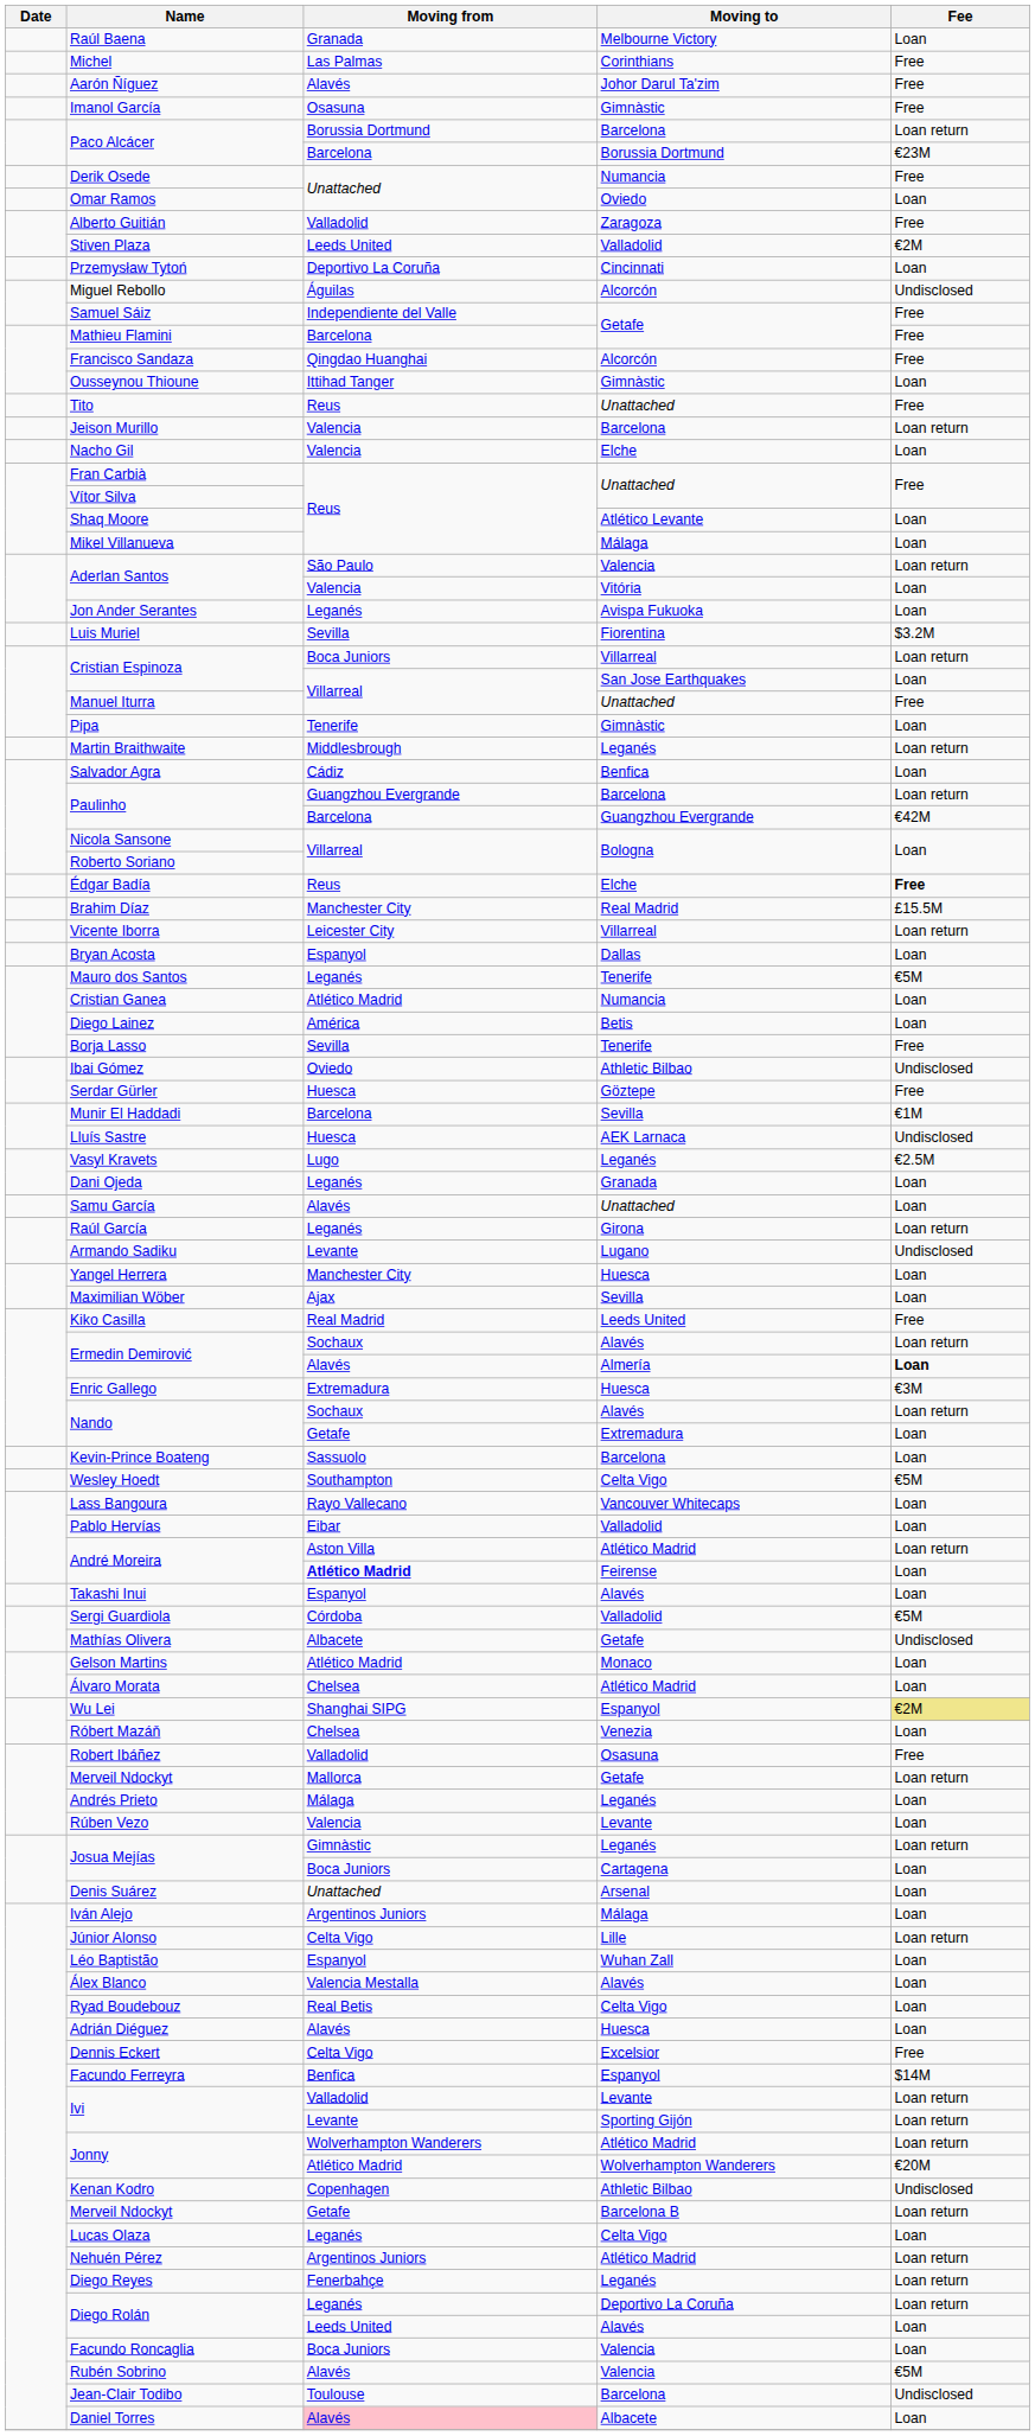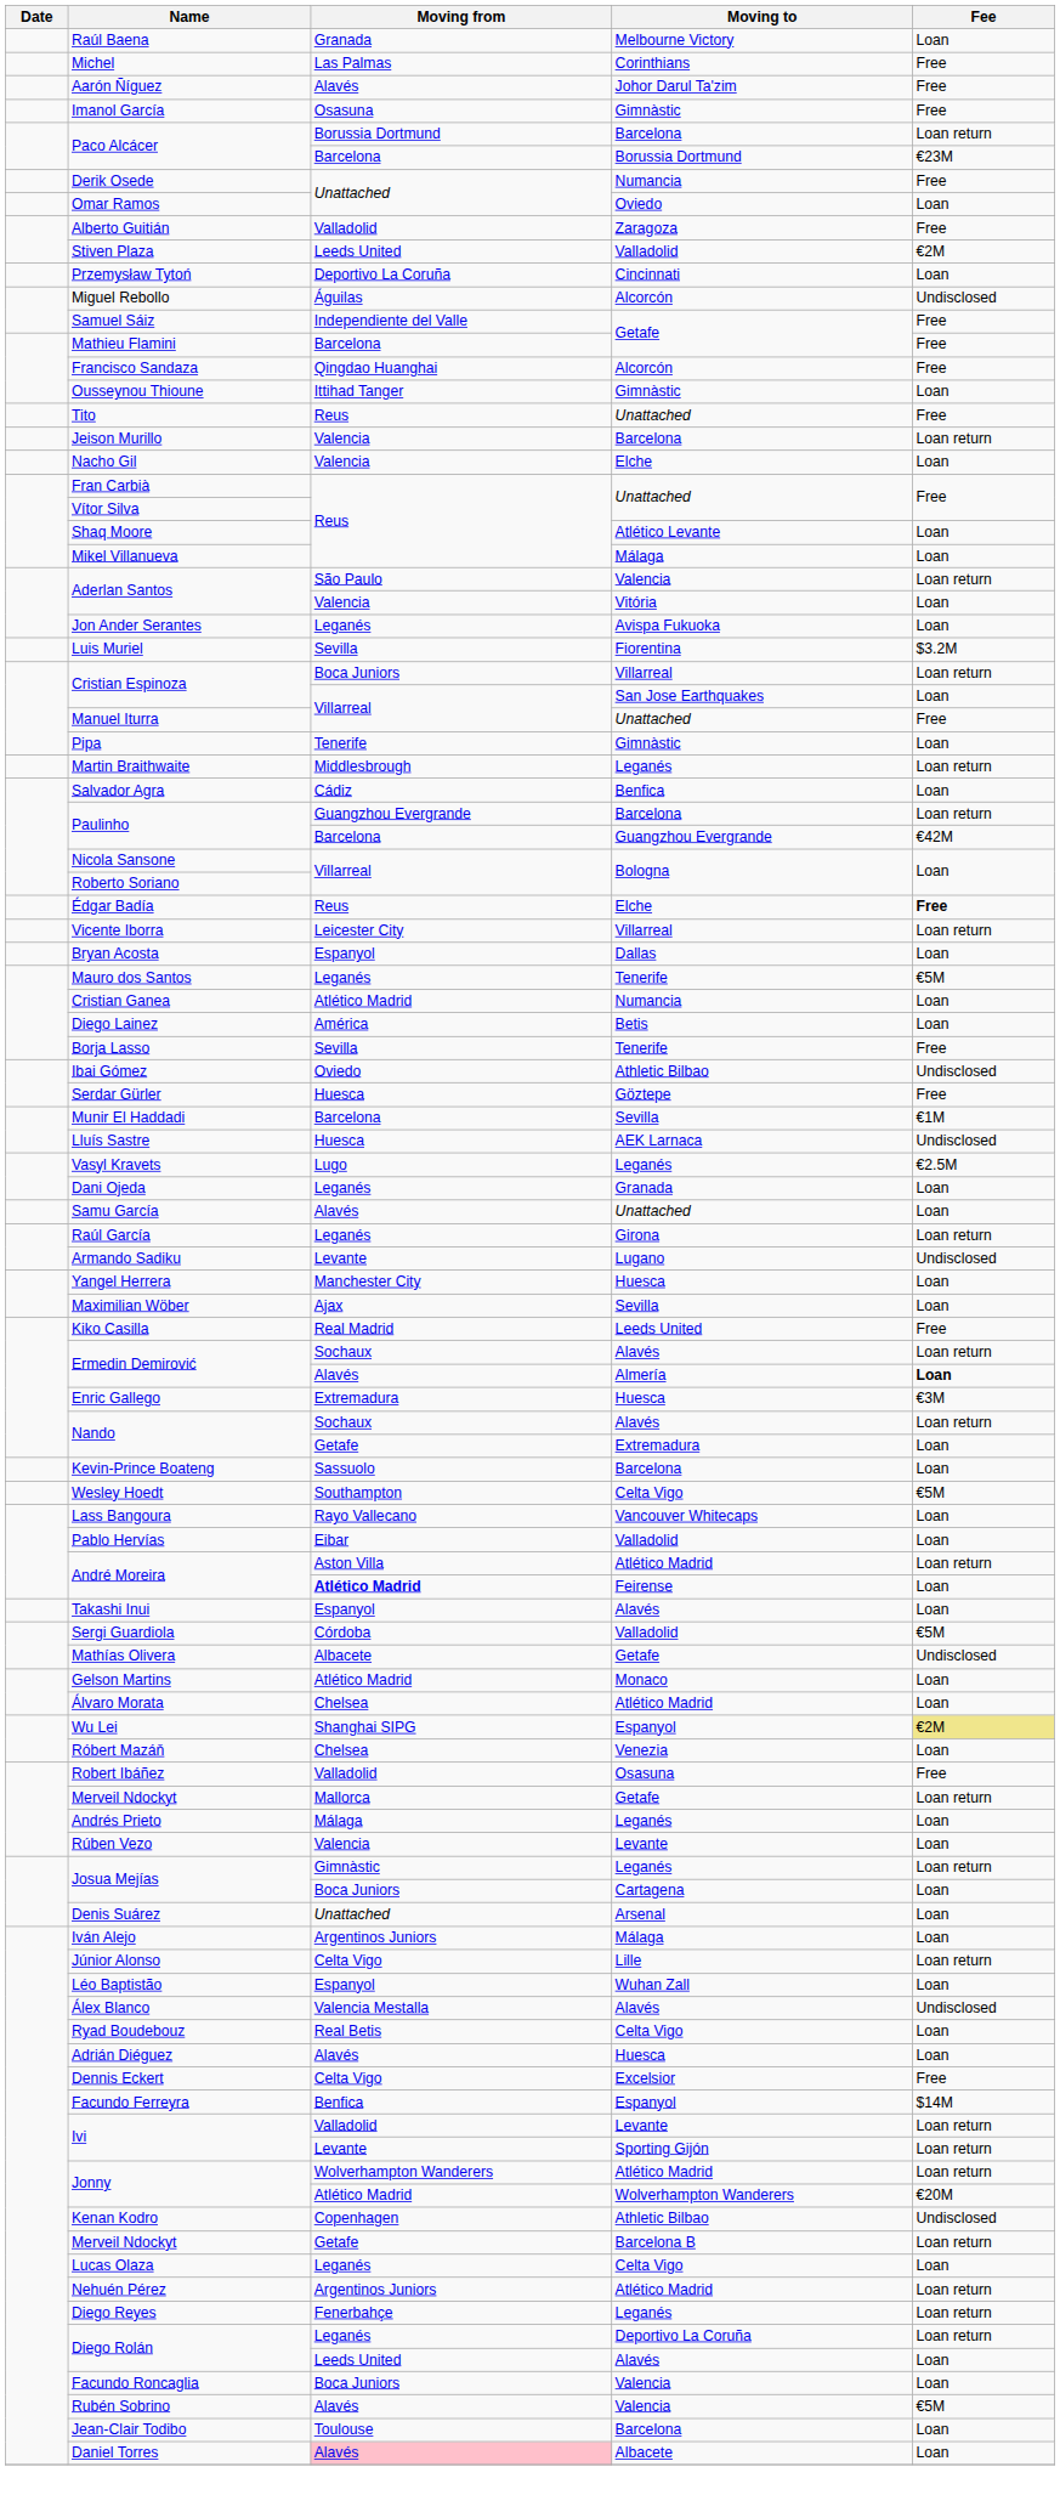- row: Brahim Díaz | Manchester City | Real Madrid | £15.5M
Álex Blanco | Fee: Loan -> Undisclosed
Jean-Clair Todibo | Fee: Undisclosed -> Loan
